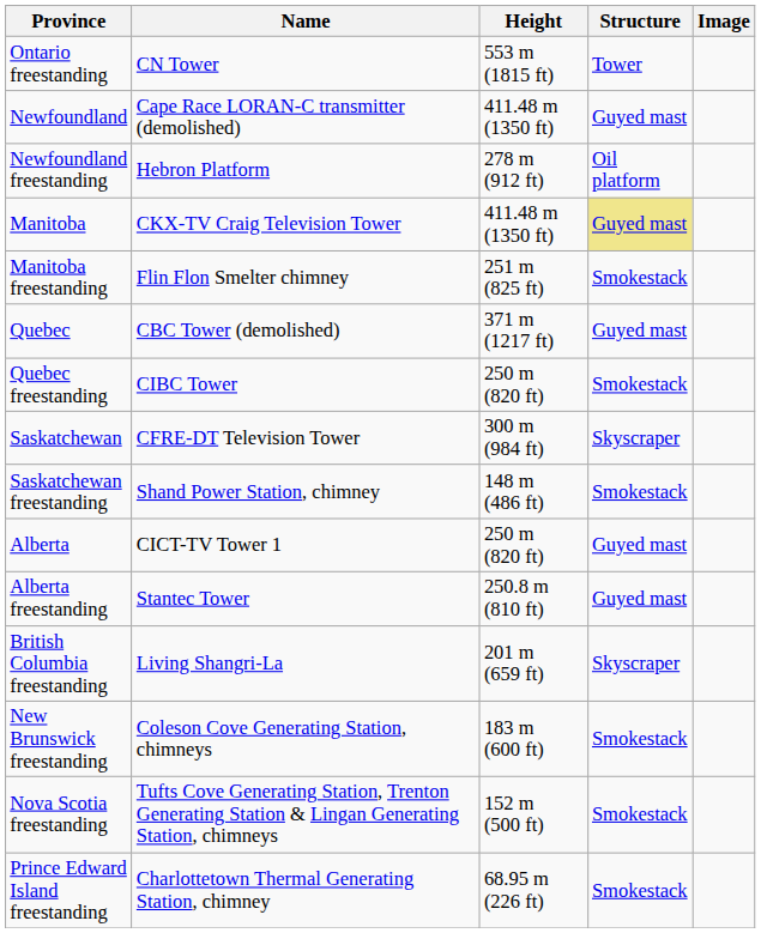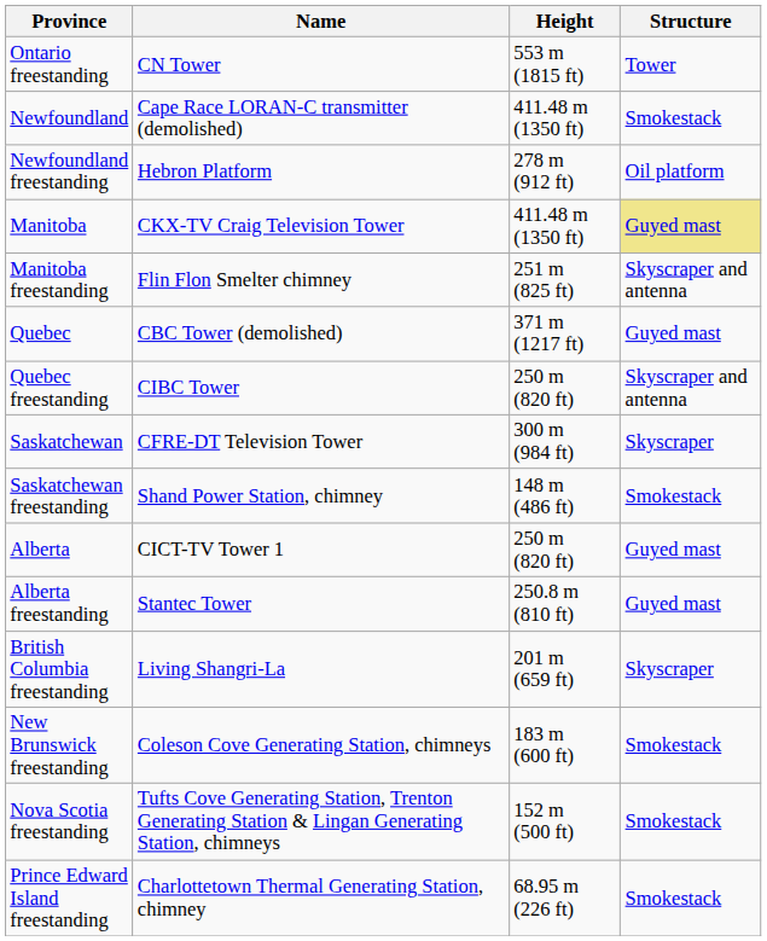- column: Image
Newfoundland | Structure: Guyed mast -> Smokestack
Manitoba freestanding | Structure: Smokestack -> Skyscraper and antenna
Quebec freestanding | Structure: Smokestack -> Skyscraper and antenna
